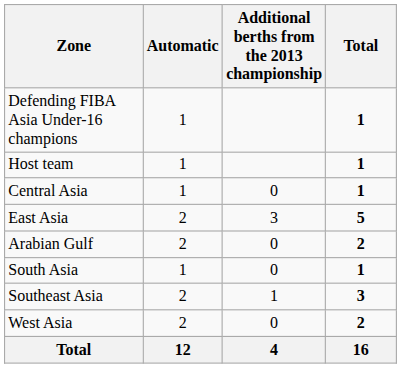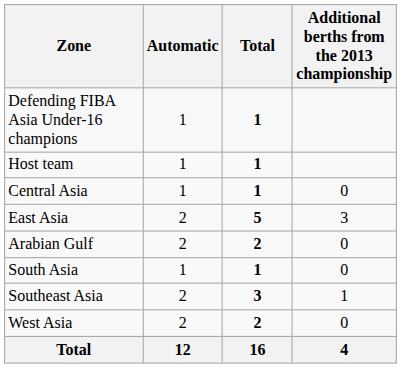columns swapped: Additional berths from the 2013 championship <-> Total
